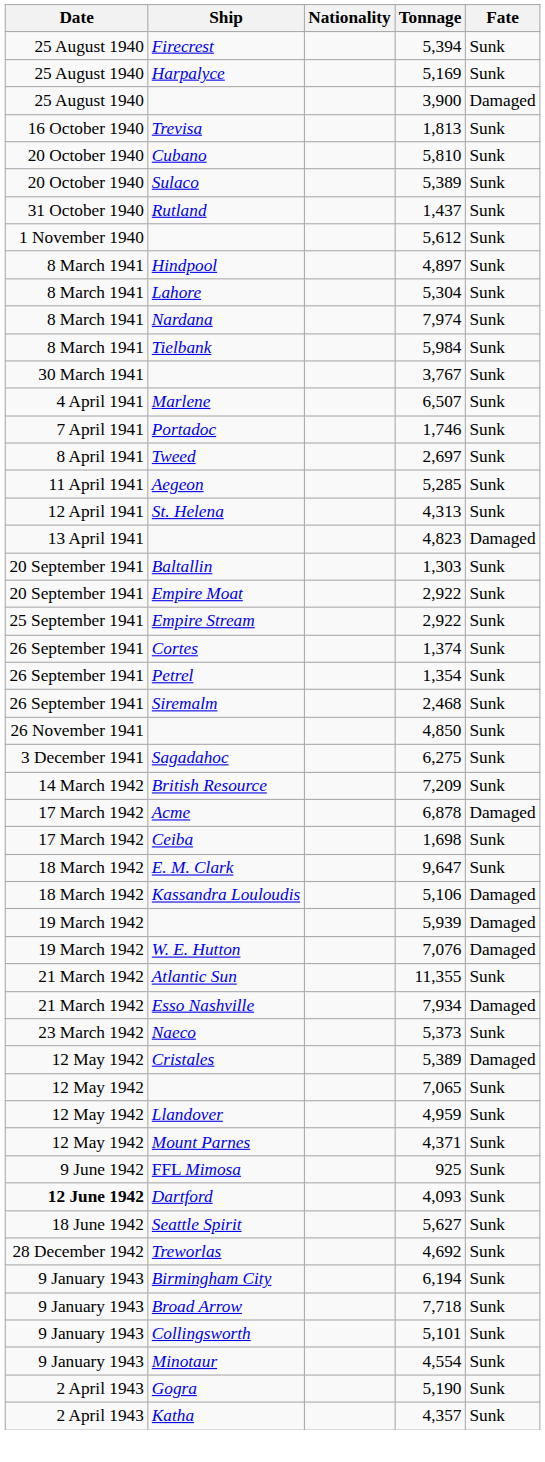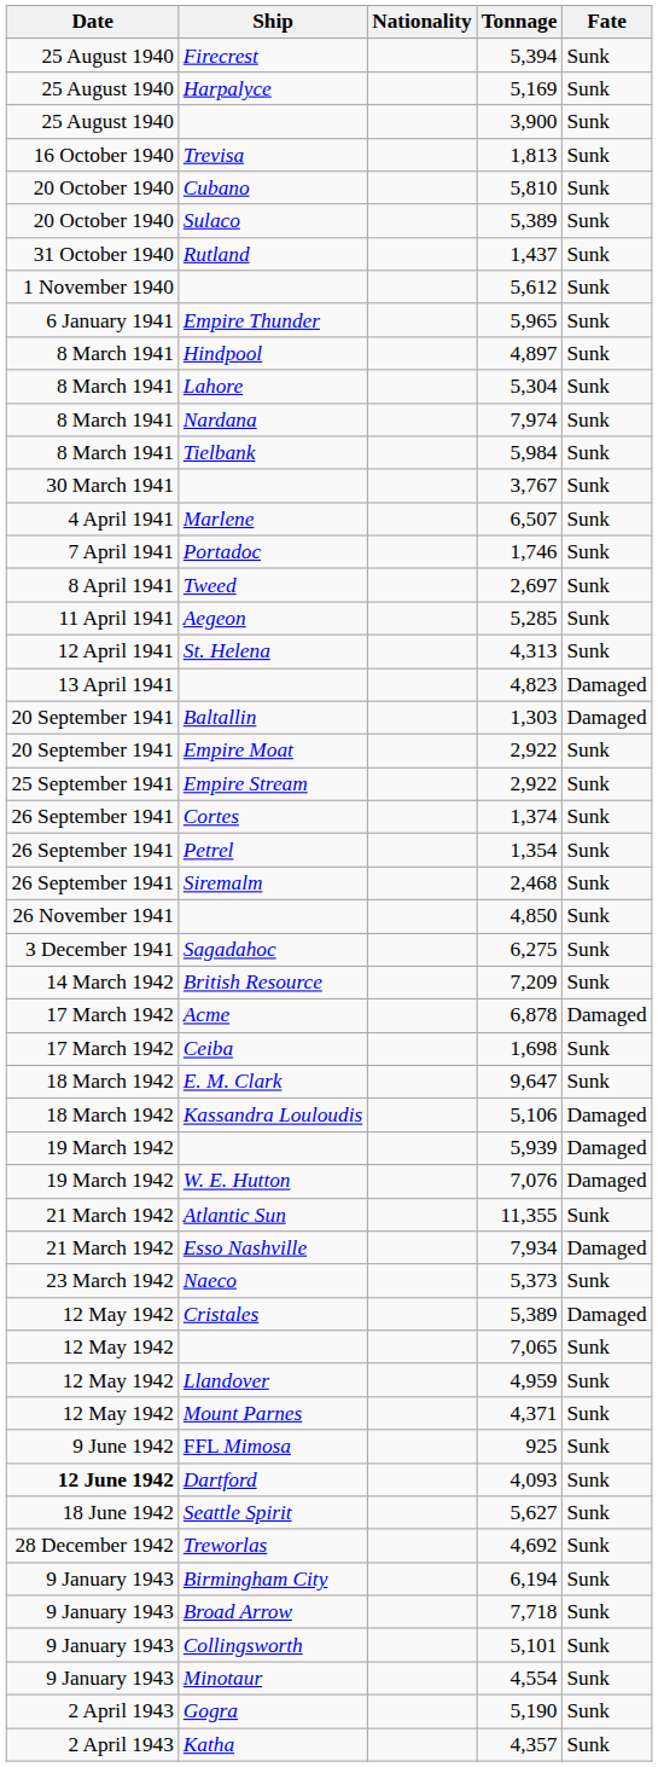3,900 | Fate: Damaged -> Sunk
+ row: 6 January 1941 | Empire Thunder | 5,965 | Sunk
1,303 | Fate: Sunk -> Damaged
